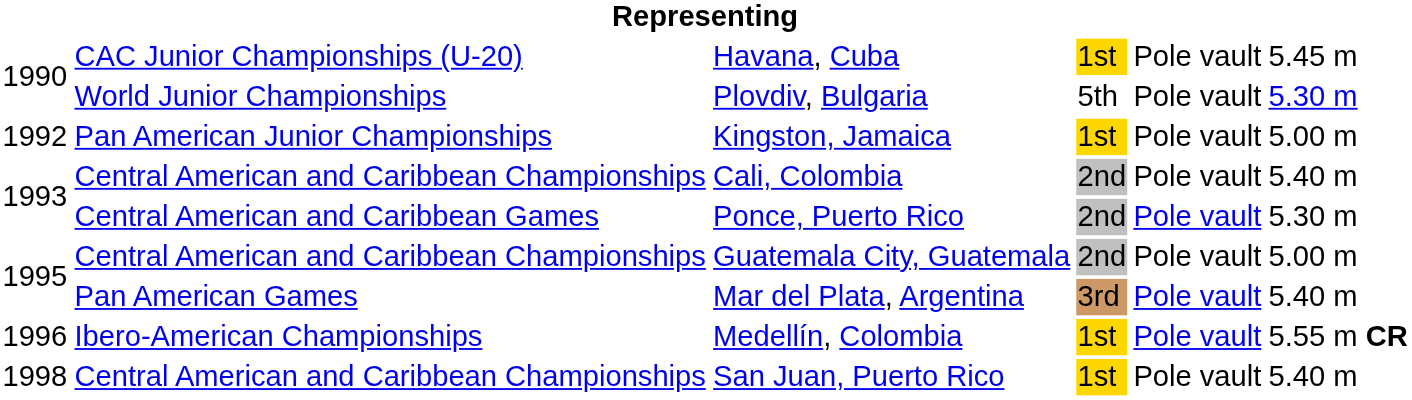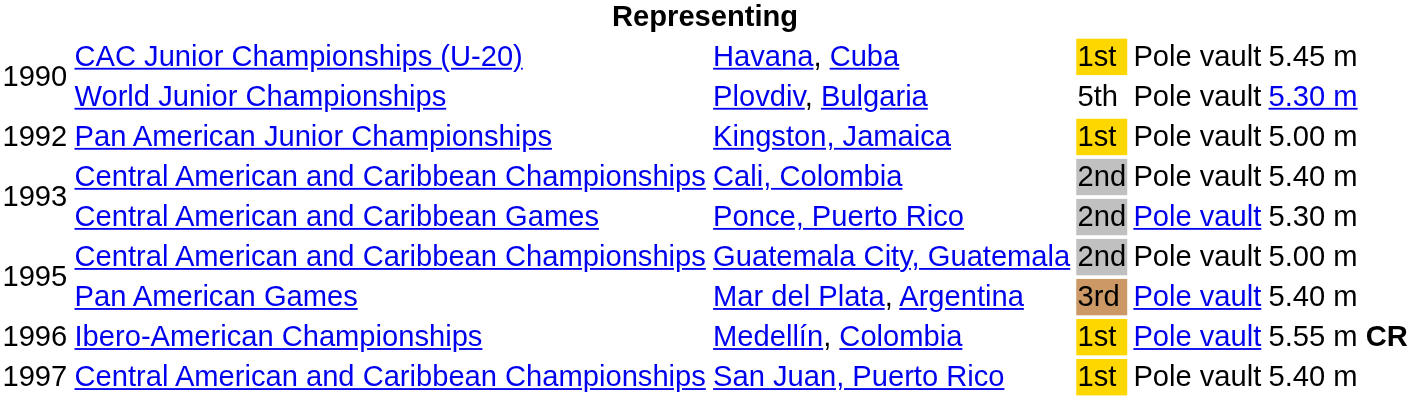San Juan, Puerto Rico | column 1: 1998 -> 1997
